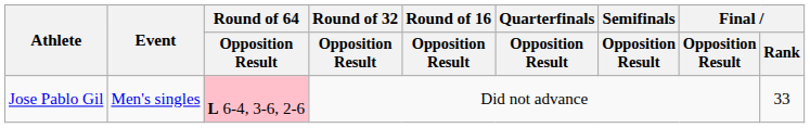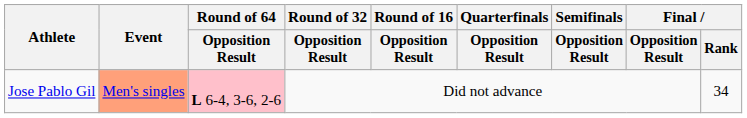Jose Pablo Gil | Event: no background -> lightsalmon background
Jose Pablo Gil | Final / Rank: 33 -> 34
